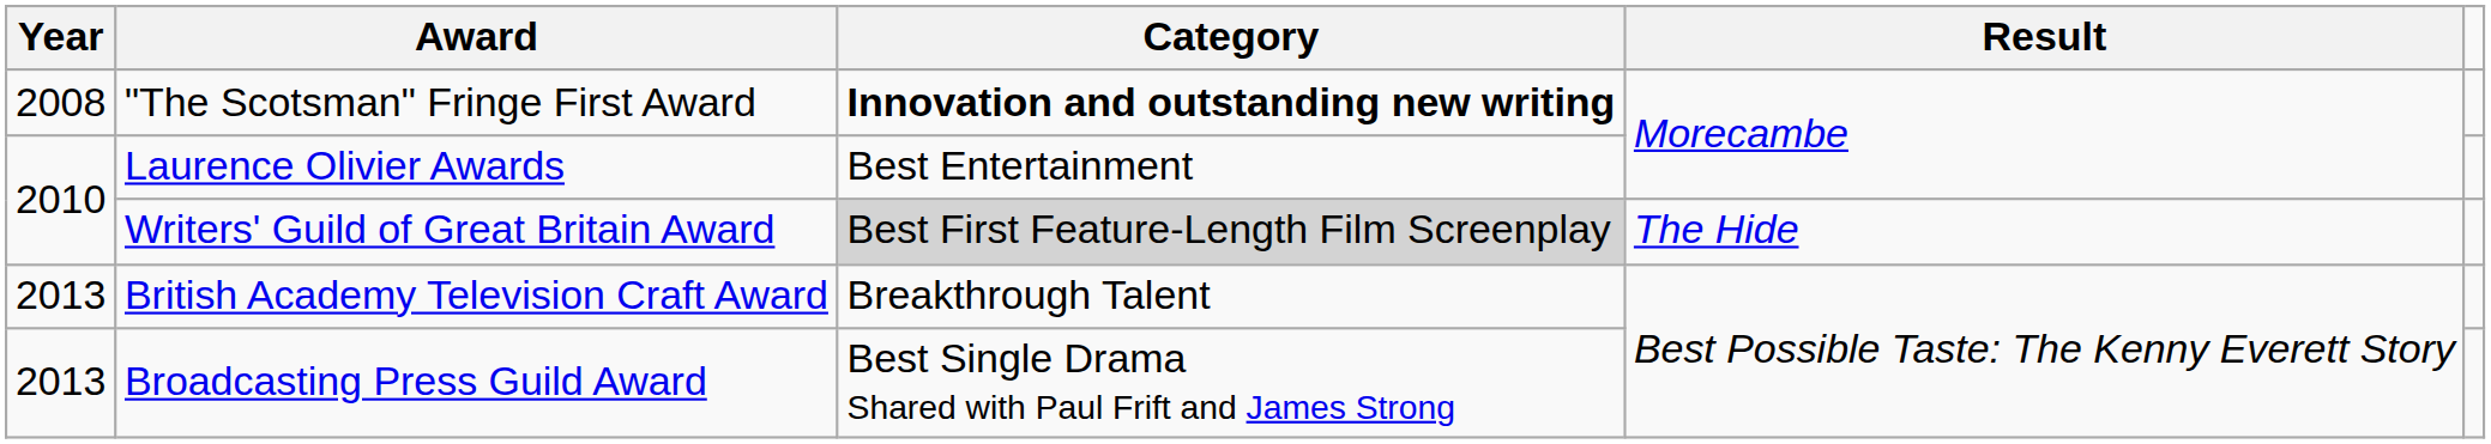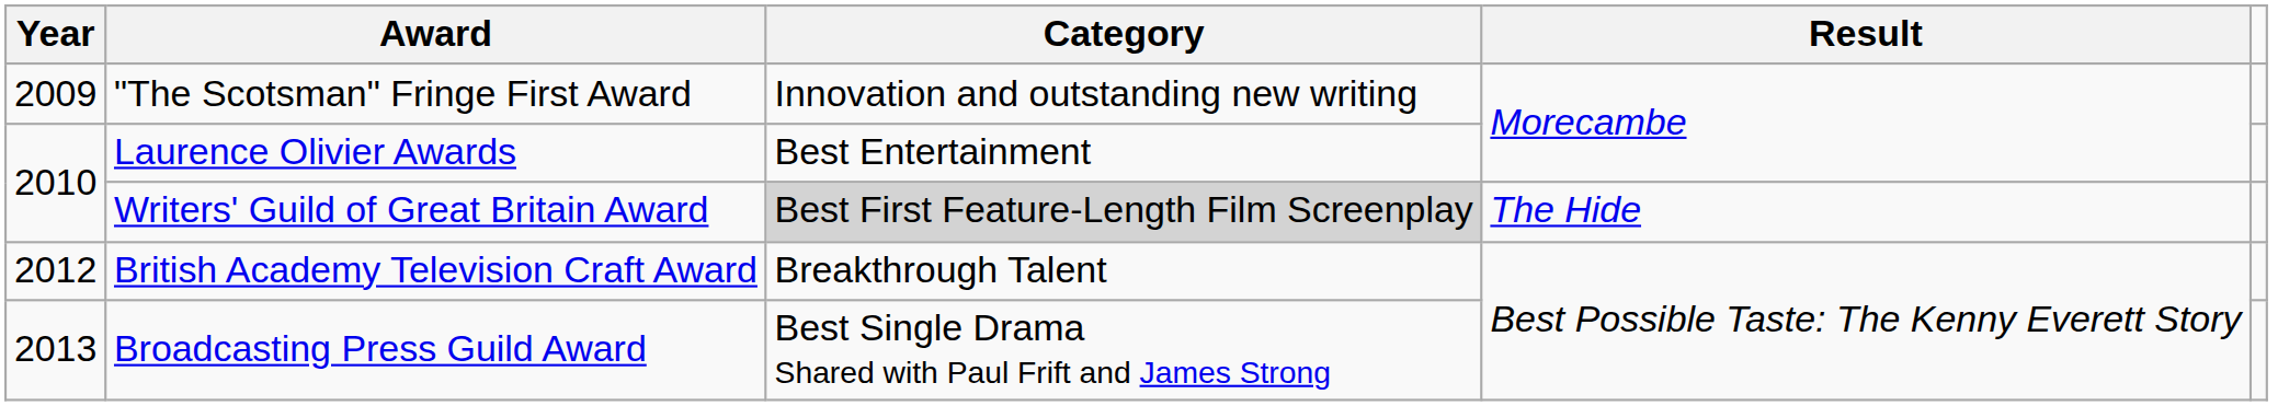"The Scotsman" Fringe First Award | Year: 2008 -> 2009
"The Scotsman" Fringe First Award | Category: bold -> normal
British Academy Television Craft Award | Year: 2013 -> 2012
